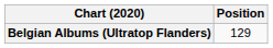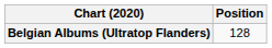Belgian Albums (Ultratop Flanders) | Position: 129 -> 128
